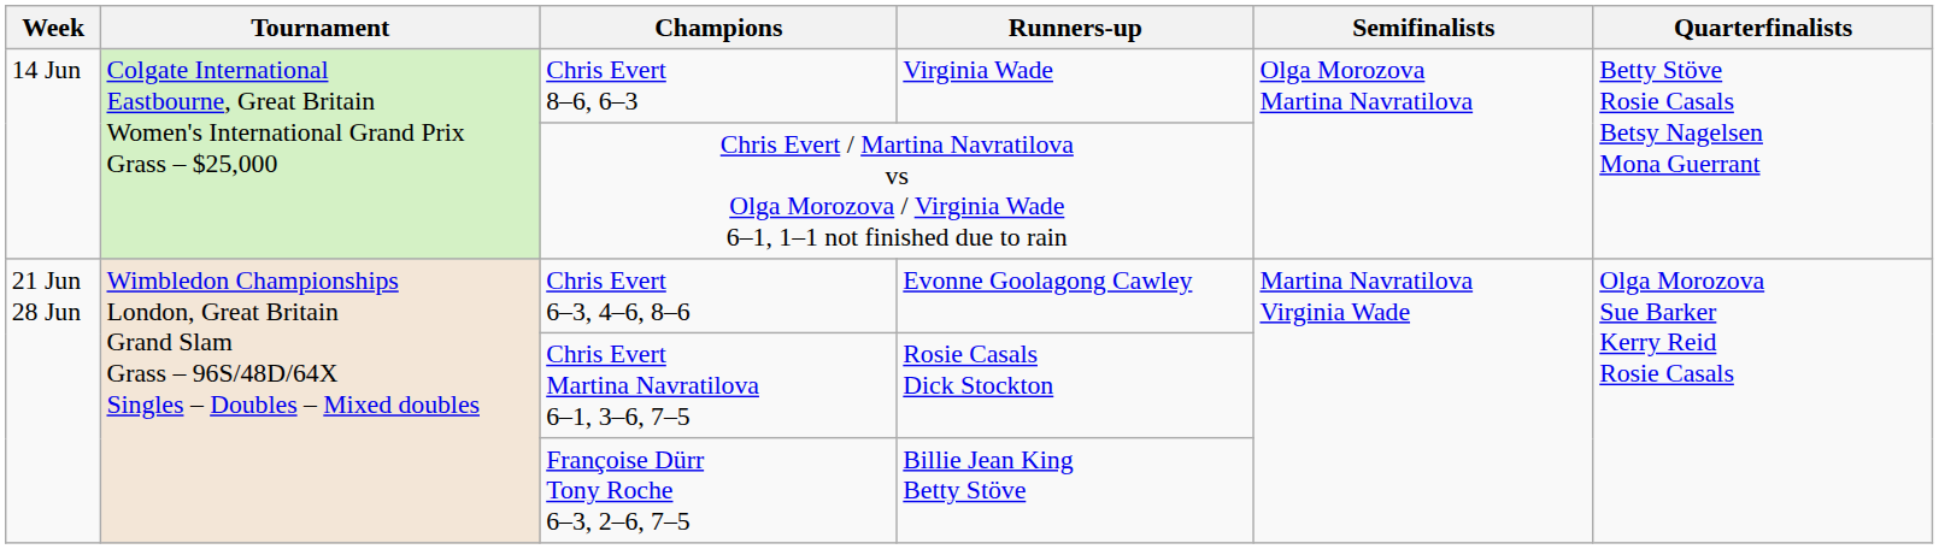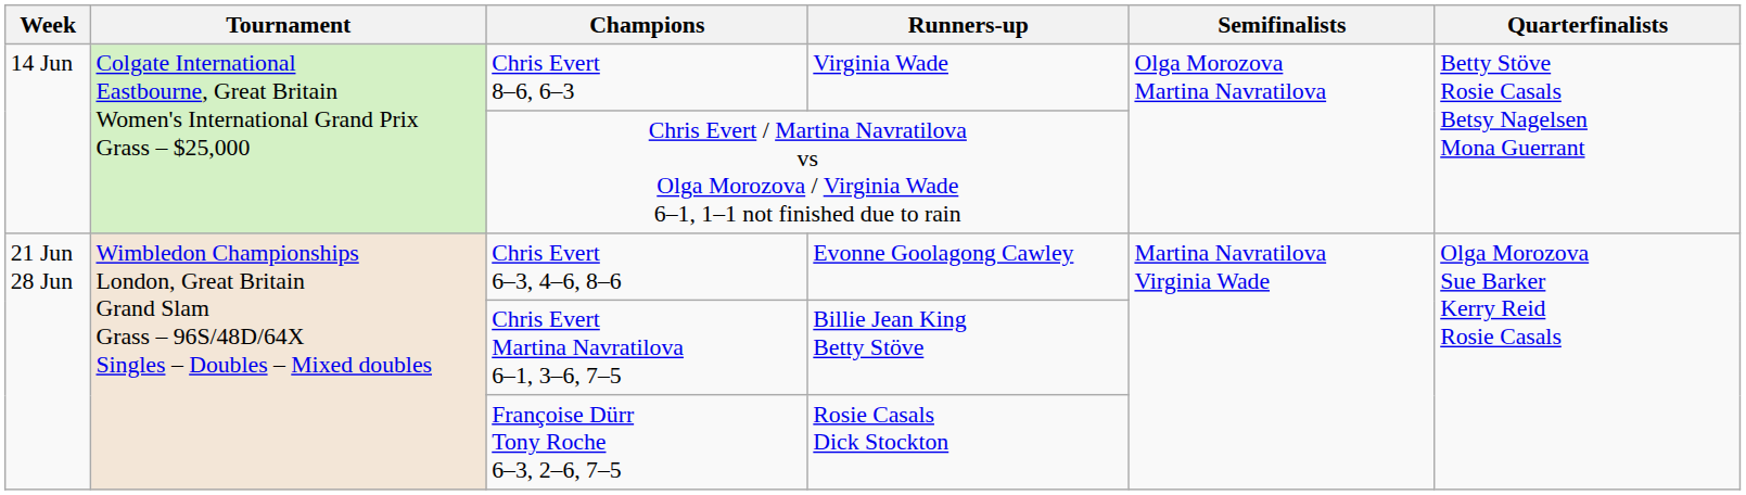Chris Evert Martina Navratilova 6–1, 3–6, 7–5 | Runners-up: Rosie Casals Dick Stockton -> Billie Jean King Betty Stöve
Françoise Dürr Tony Roche 6–3, 2–6, 7–5 | Runners-up: Billie Jean King Betty Stöve -> Rosie Casals Dick Stockton
